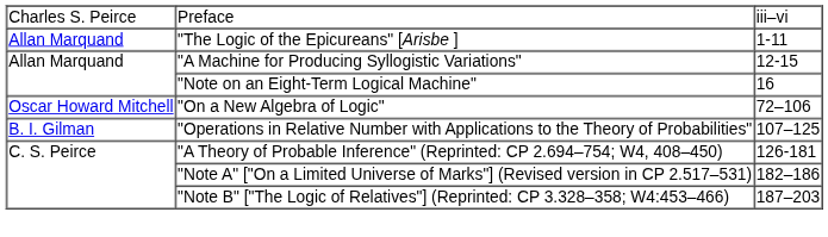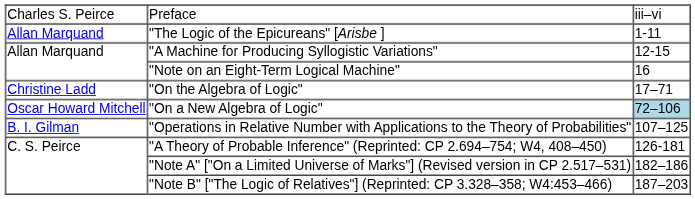+ row: Christine Ladd | "On the Algebra of Logic" | 17–71
"On a New Algebra of Logic" | column 3: no background -> lightblue background
